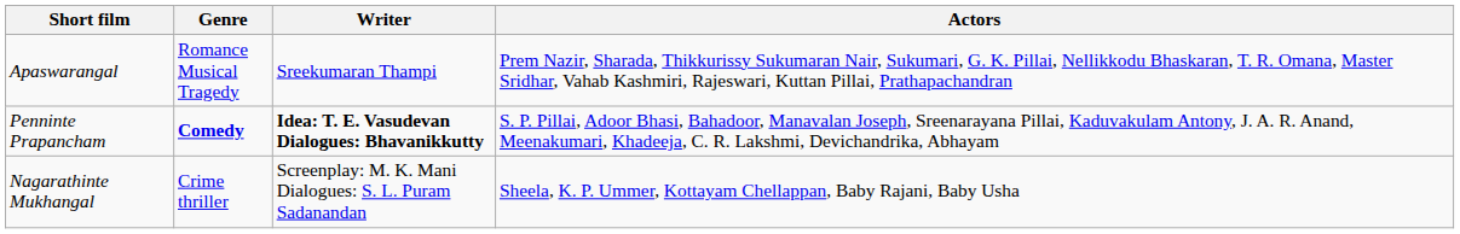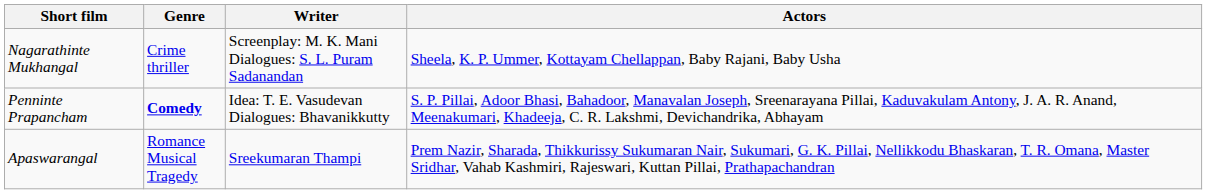rows swapped: Nagarathinte Mukhangal <-> Apaswarangal
Penninte Prapancham | Writer: bold -> normal
